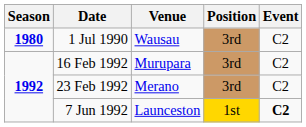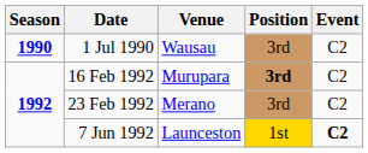1 Jul 1990 | Season: 1980 -> 1990
16 Feb 1992 | Position: normal -> bold
